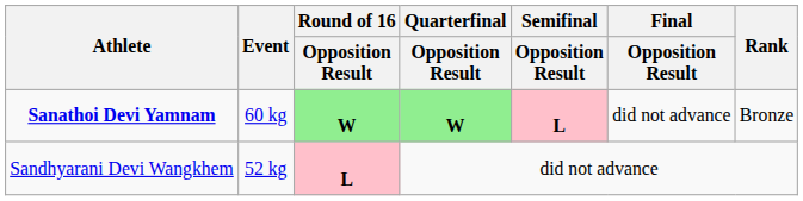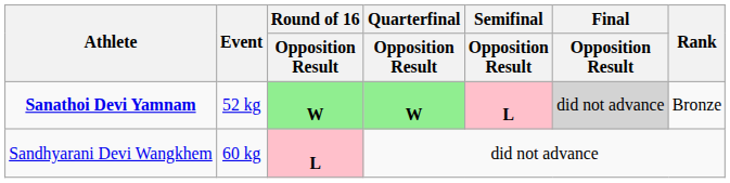Sanathoi Devi Yamnam | Event: 60 kg -> 52 kg
Sanathoi Devi Yamnam | Final / Opposition Result: no background -> lightgrey background
Sandhyarani Devi Wangkhem | Event: 52 kg -> 60 kg
